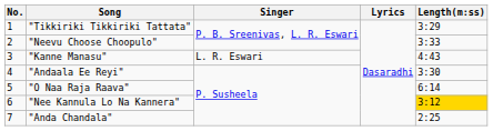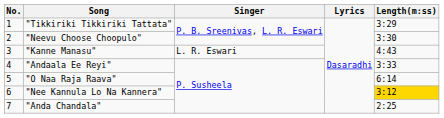"Neevu Choose Choopulo" | Length(m:ss): 3:33 -> 3:30
"Andaala Ee Reyi" | Length(m:ss): 3:30 -> 3:33
